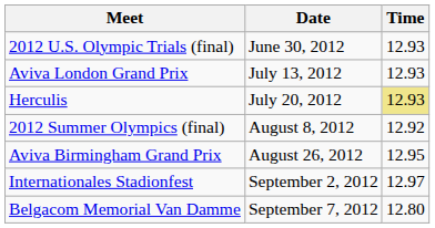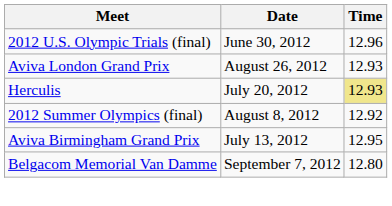2012 U.S. Olympic Trials (final) | Time: 12.93 -> 12.96
Aviva London Grand Prix | Date: July 13, 2012 -> August 26, 2012
Aviva Birmingham Grand Prix | Date: August 26, 2012 -> July 13, 2012
- row: Internationales Stadionfest | September 2, 2012 | 12.97
